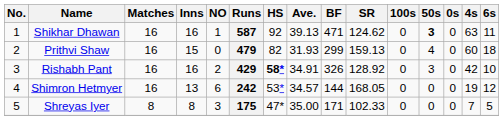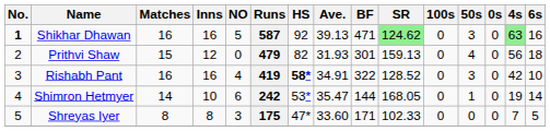Shikhar Dhawan | No.: normal -> bold
Shikhar Dhawan | NO: 1 -> 5
Shikhar Dhawan | SR: no background -> lightgreen background
Shikhar Dhawan | 50s: bold -> normal
Shikhar Dhawan | 4s: no background -> lightgreen background
Shikhar Dhawan | 6s: 11 -> 16
Prithvi Shaw | Matches: 16 -> 15
Prithvi Shaw | Inns: 15 -> 12
Prithvi Shaw | BF: 299 -> 301
Prithvi Shaw | 4s: 60 -> 56
Rishabh Pant | NO: 2 -> 4
Rishabh Pant | Runs: 429 -> 419
Rishabh Pant | BF: 326 -> 322
Rishabh Pant | SR: 128.92 -> 128.52
Shimron Hetmyer | Matches: 16 -> 14
Shimron Hetmyer | Inns: 13 -> 10
Shimron Hetmyer | Ave.: 34.57 -> 35.47
Shimron Hetmyer | 50s: 0 -> 1
Shimron Hetmyer | 6s: 12 -> 14
Shreyas Iyer | Ave.: 35.00 -> 33.60
